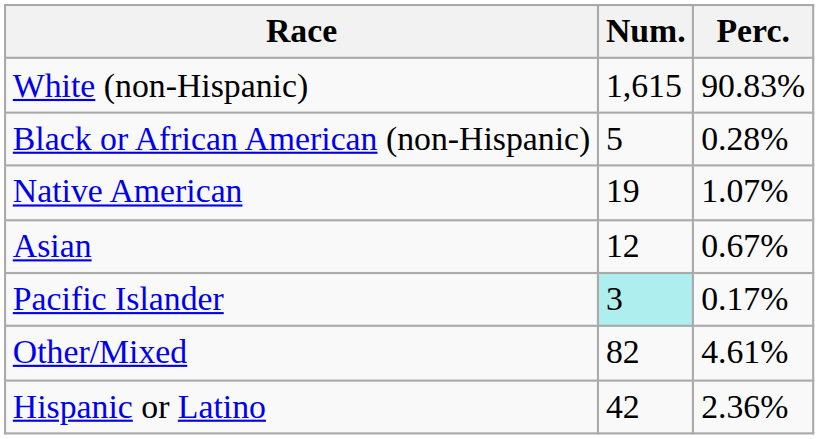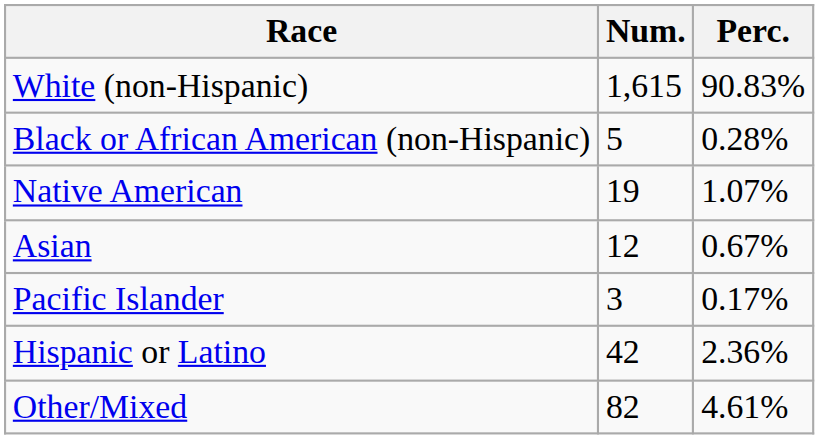Pacific Islander | Num.: paleturquoise background -> no background
rows swapped: Other/Mixed <-> Hispanic or Latino
